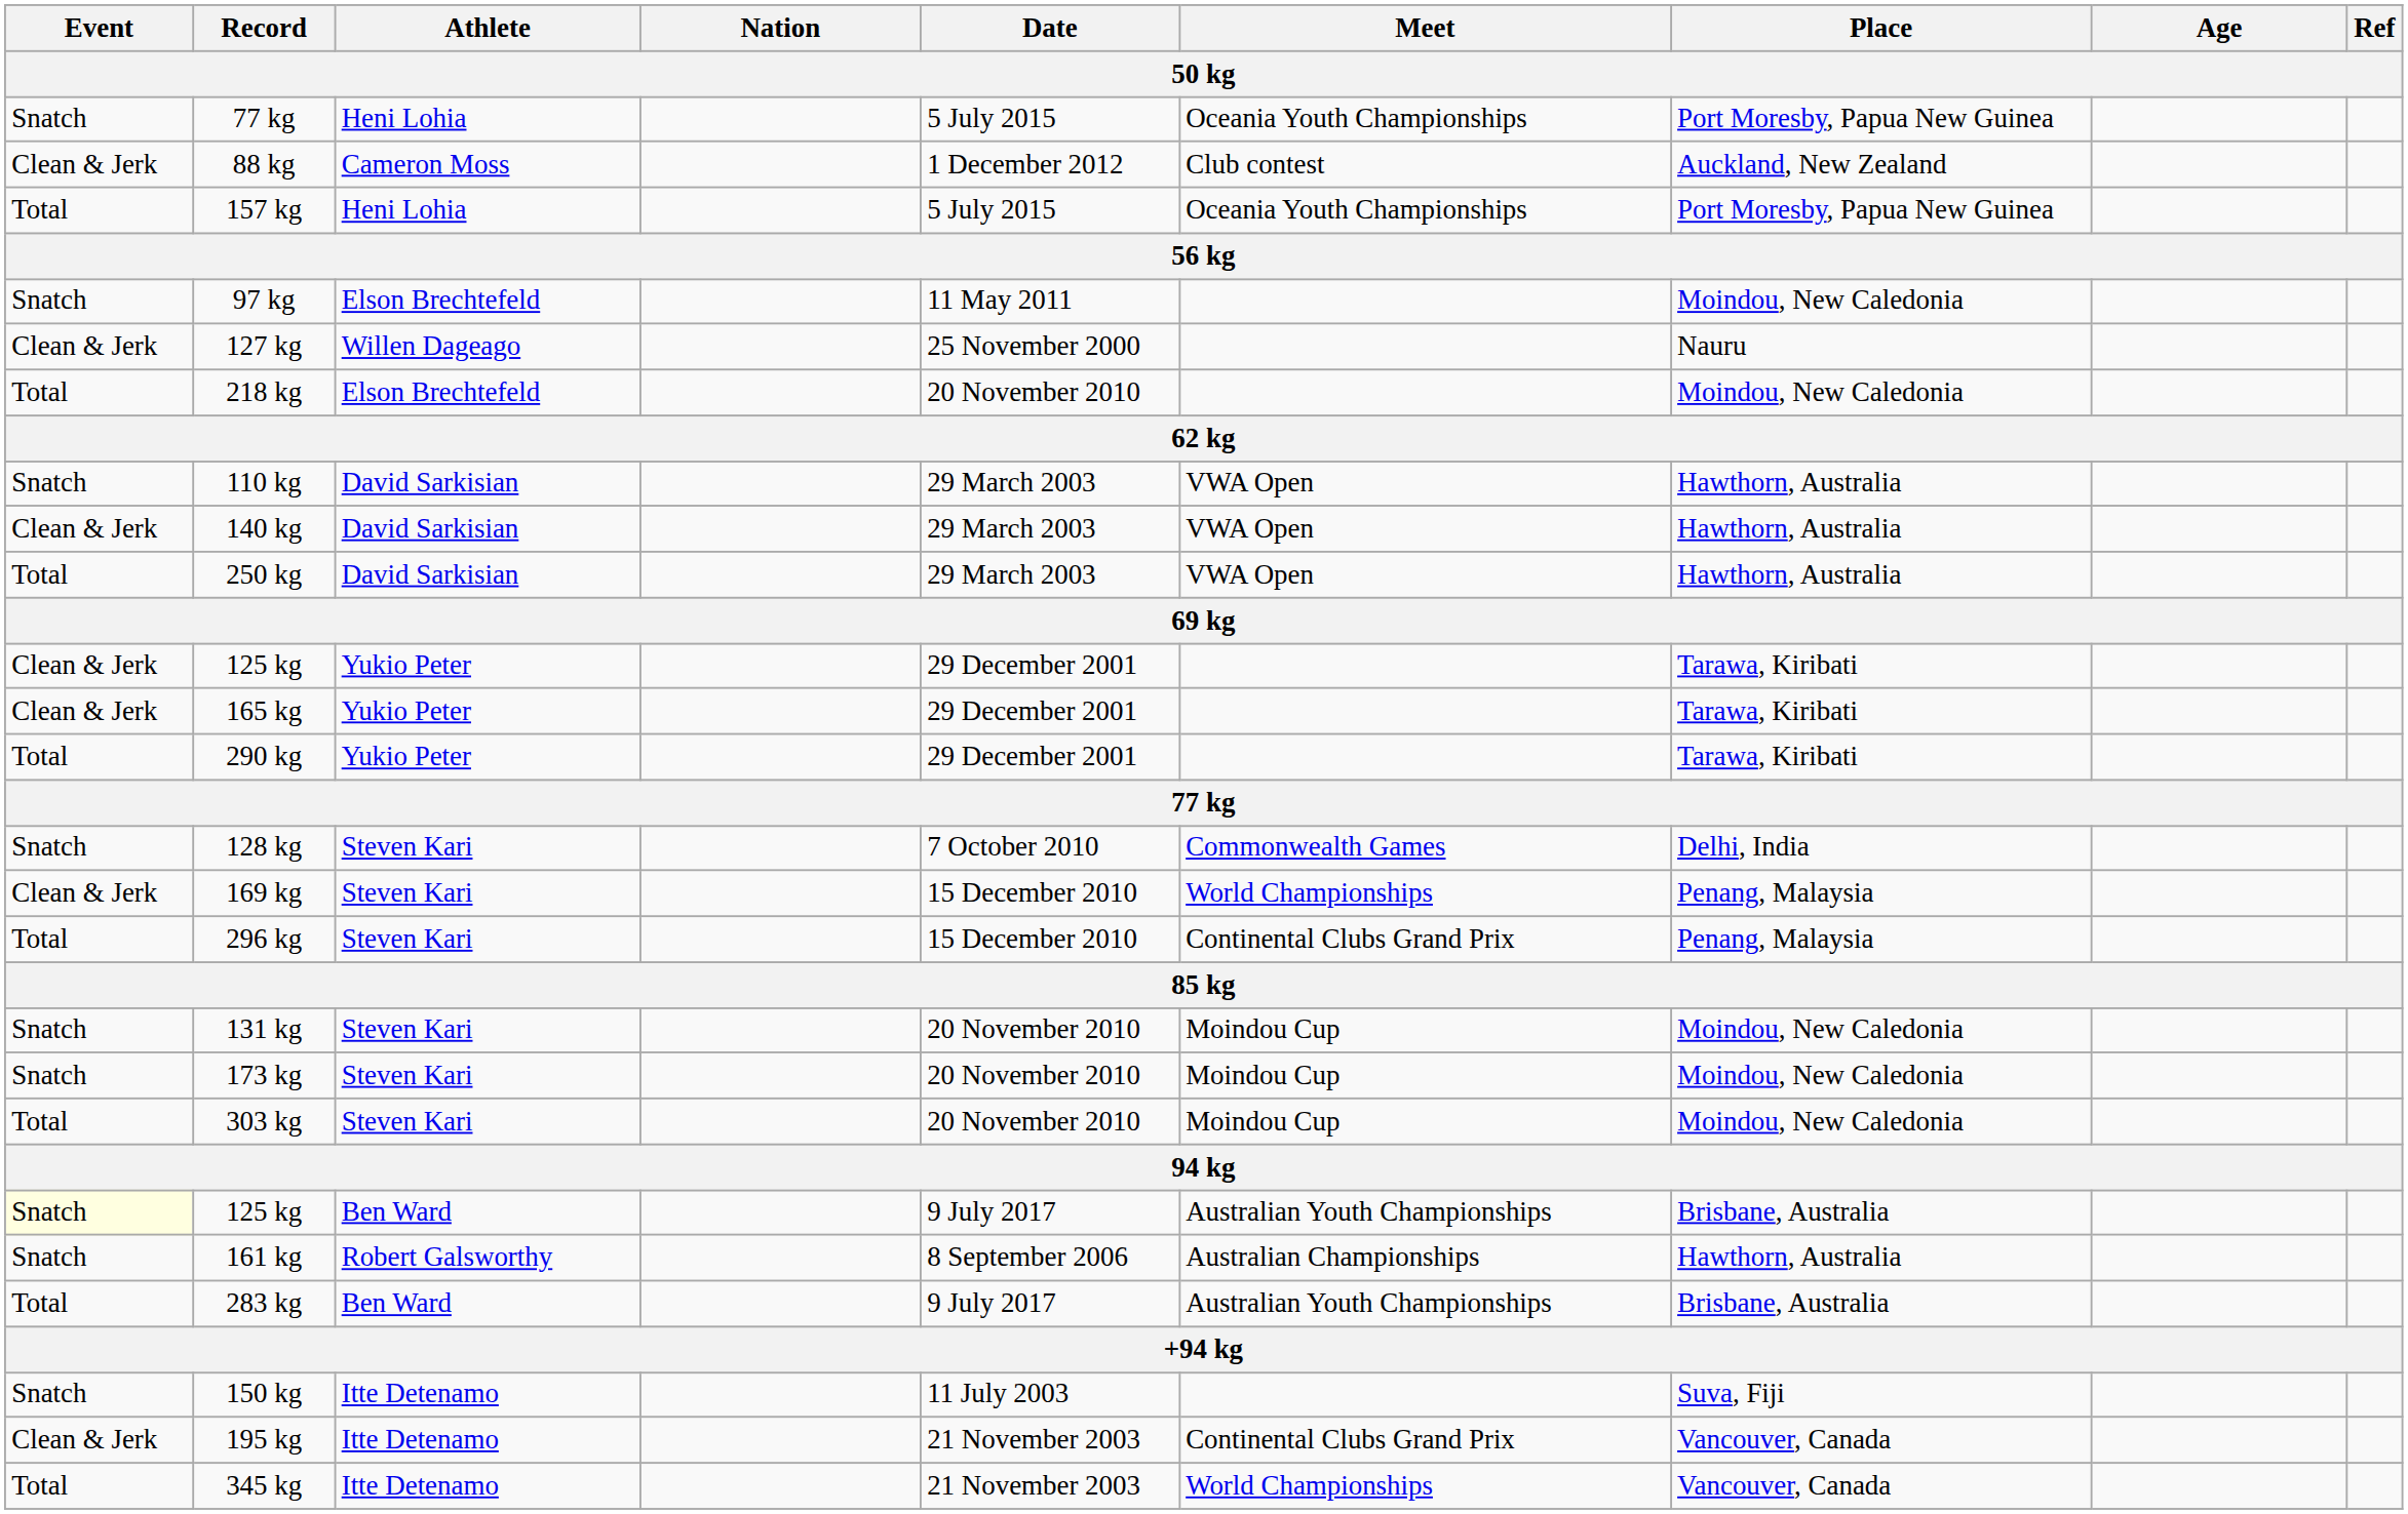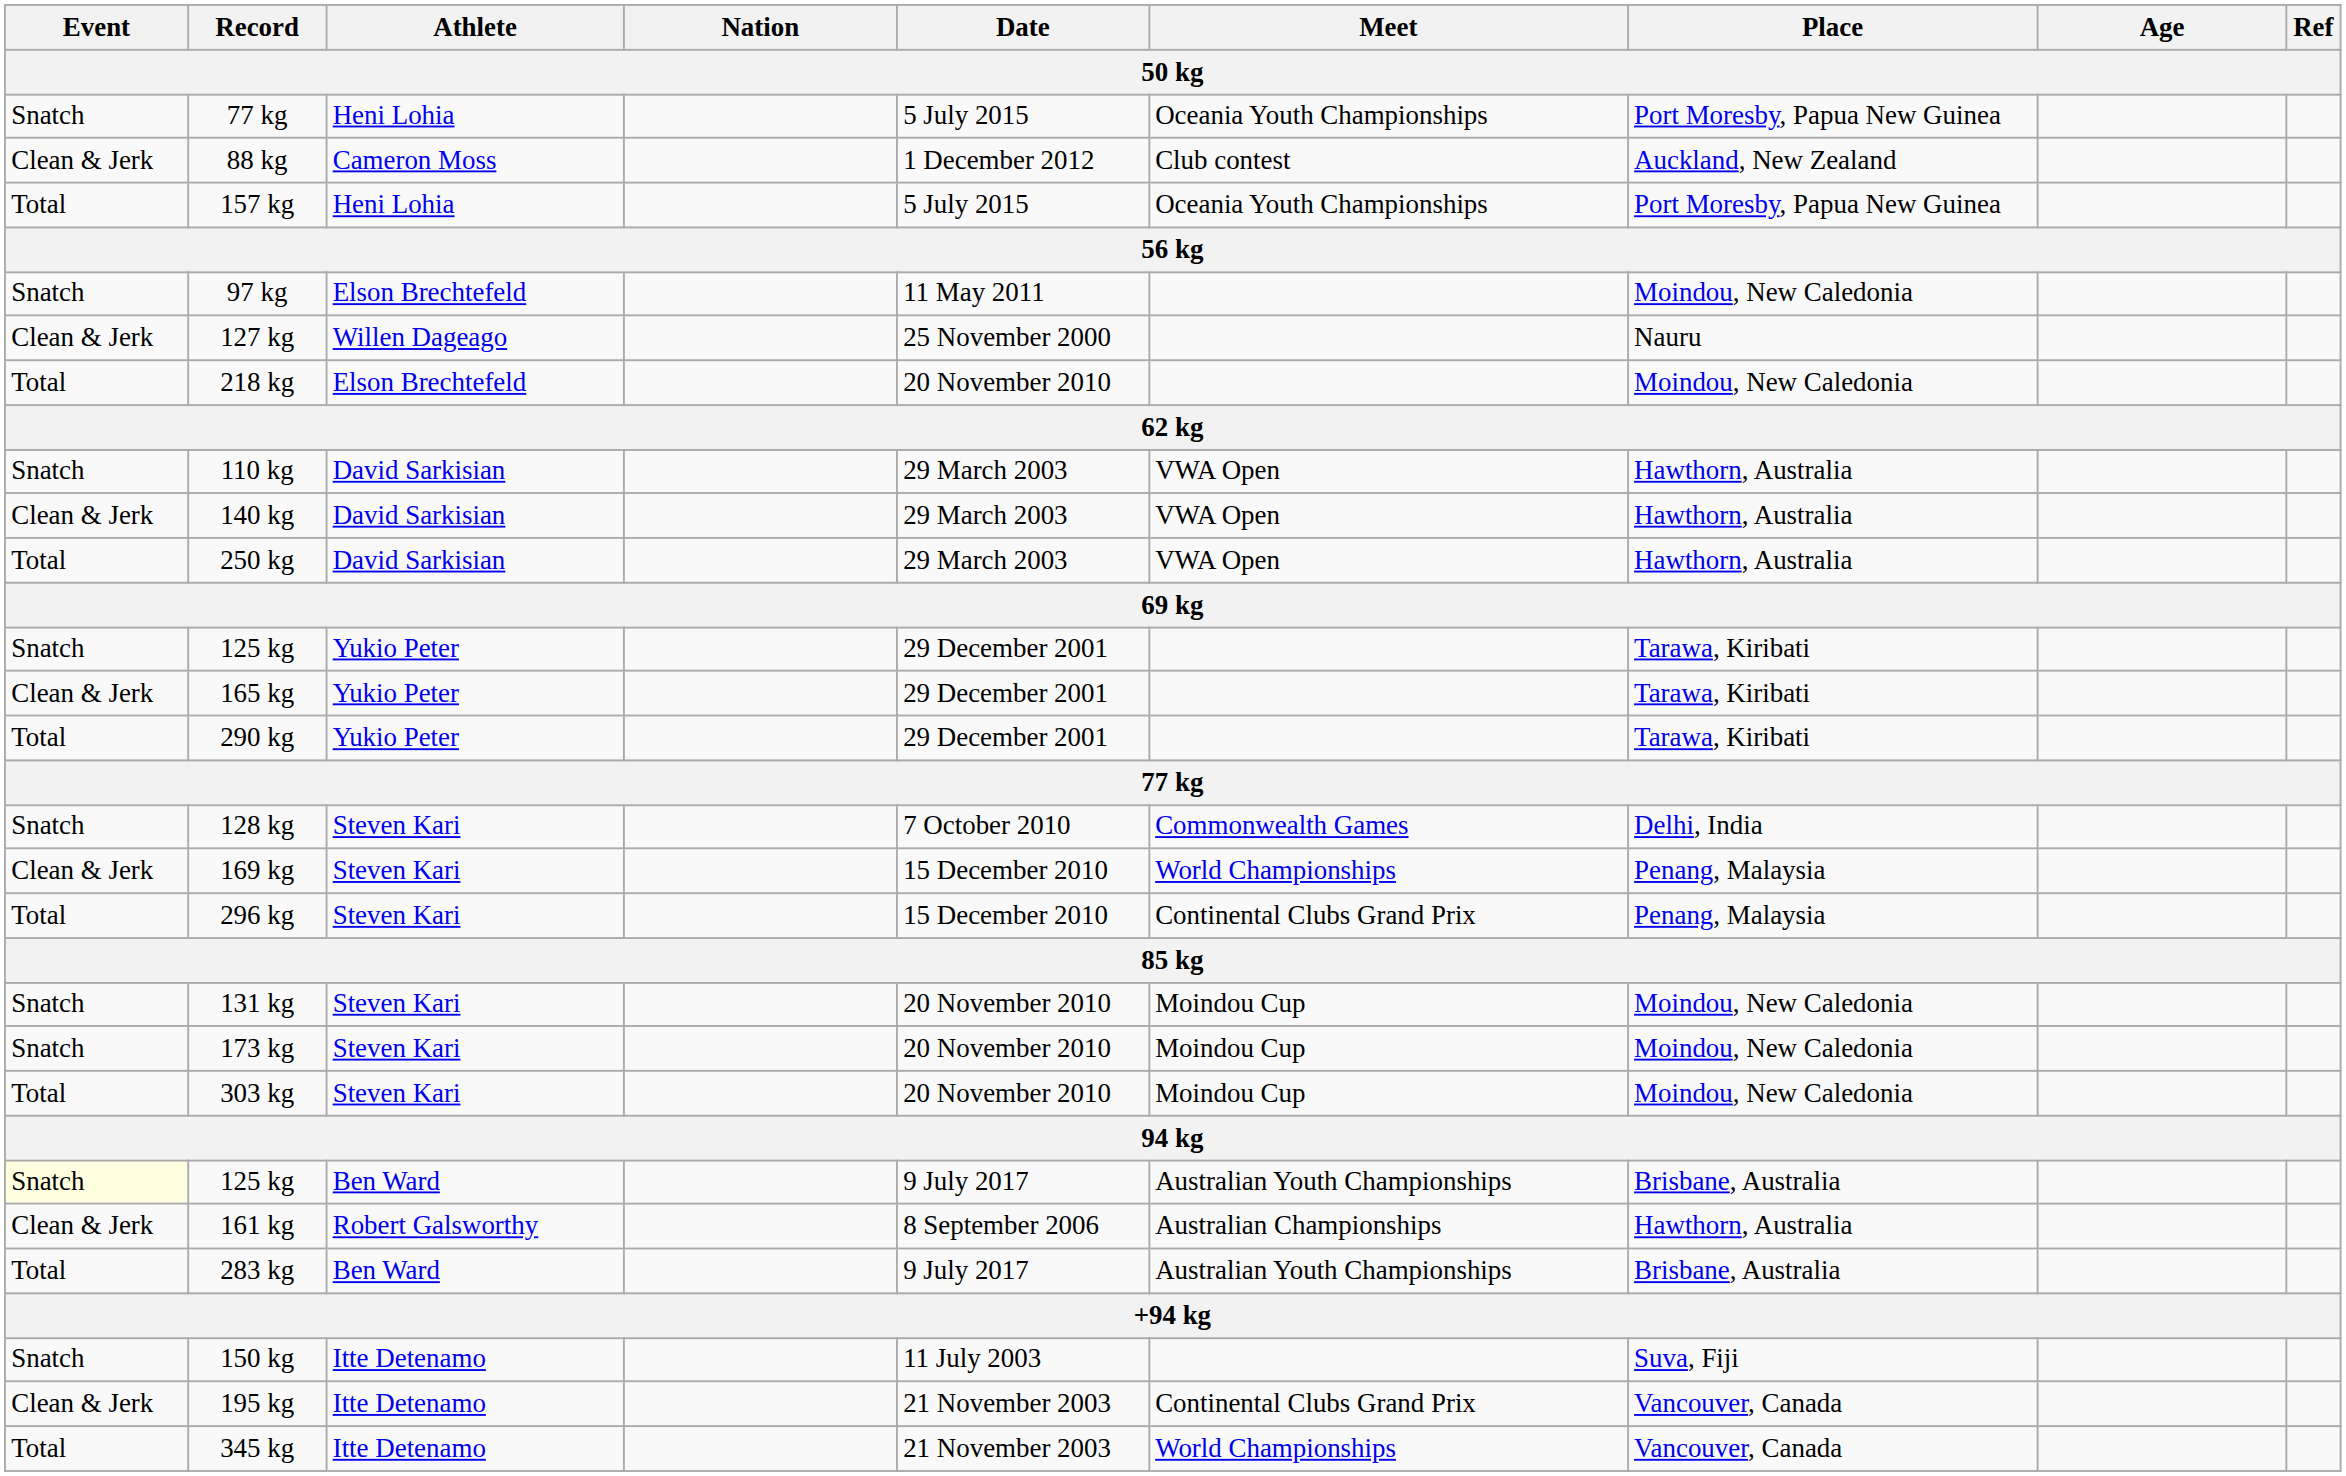125 kg / Yukio Peter | Event: Clean & Jerk -> Snatch
161 kg | Event: Snatch -> Clean & Jerk
